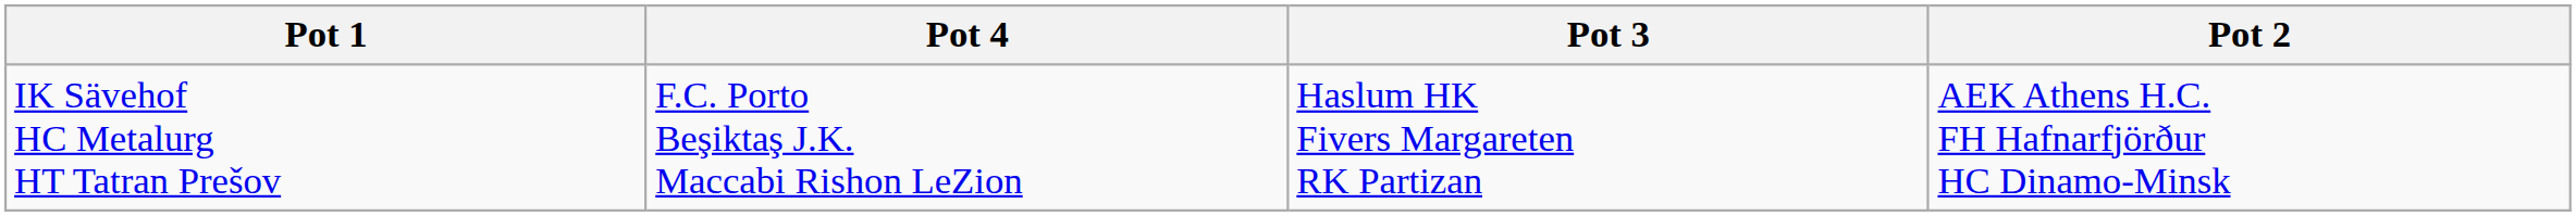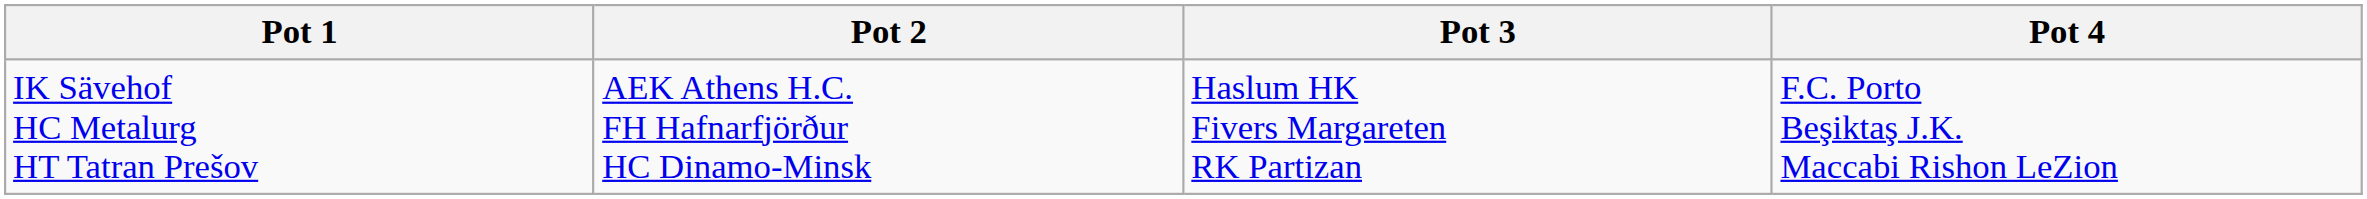columns swapped: Pot 2 <-> Pot 4
